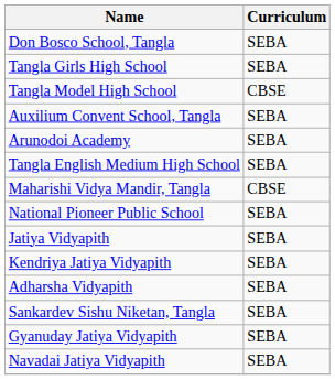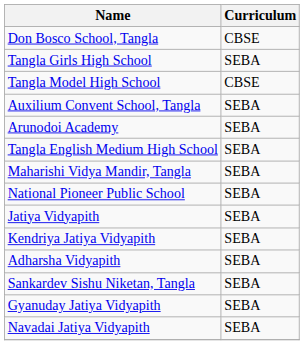Don Bosco School, Tangla | Curriculum: SEBA -> CBSE
Maharishi Vidya Mandir, Tangla | Curriculum: CBSE -> SEBA
